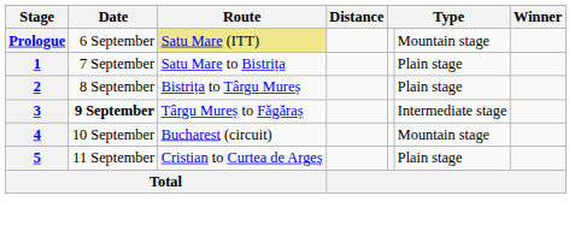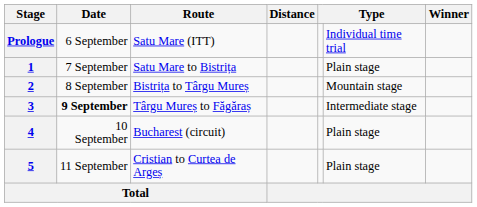Prologue | Route: khaki background -> no background
Prologue | column 6: Mountain stage -> Individual time trial
2 | column 6: Plain stage -> Mountain stage
4 | column 6: Mountain stage -> Plain stage
